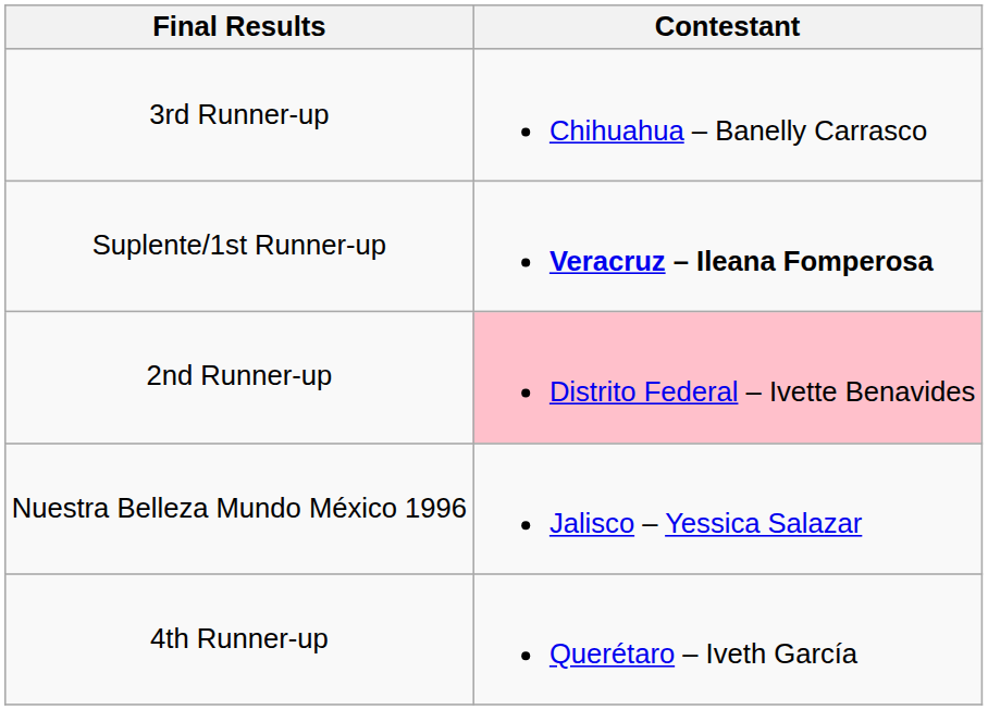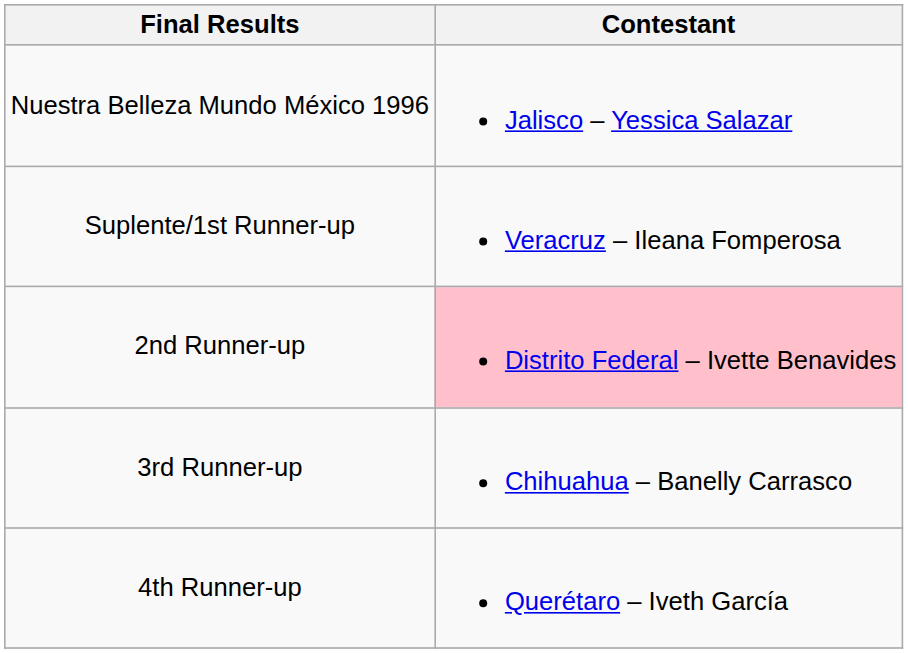rows swapped: Nuestra Belleza Mundo México 1996 <-> 3rd Runner-up
Suplente/1st Runner-up | Contestant: bold -> normal
